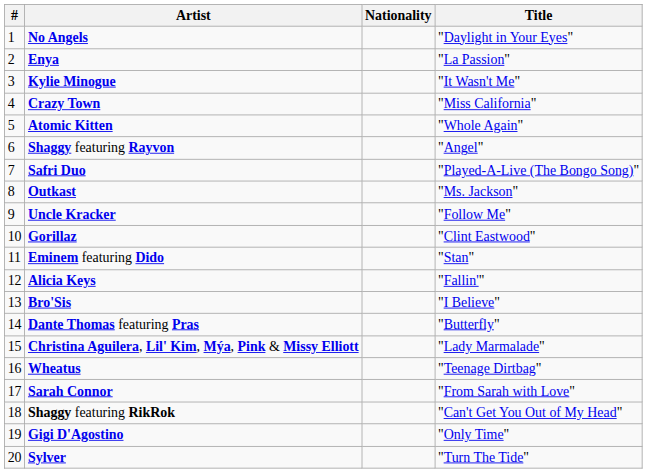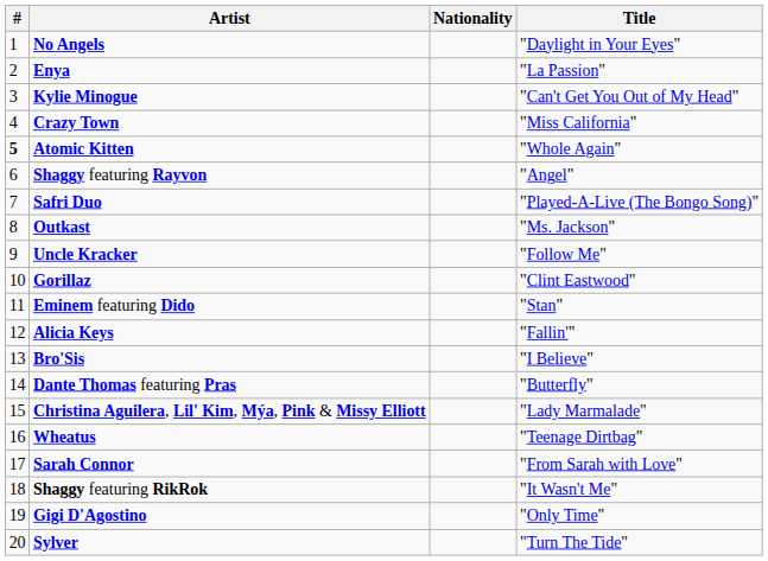Kylie Minogue | Title: "It Wasn't Me" -> "Can't Get You Out of My Head"
Atomic Kitten | #: normal -> bold
Shaggy featuring RikRok | Title: "Can't Get You Out of My Head" -> "It Wasn't Me"
